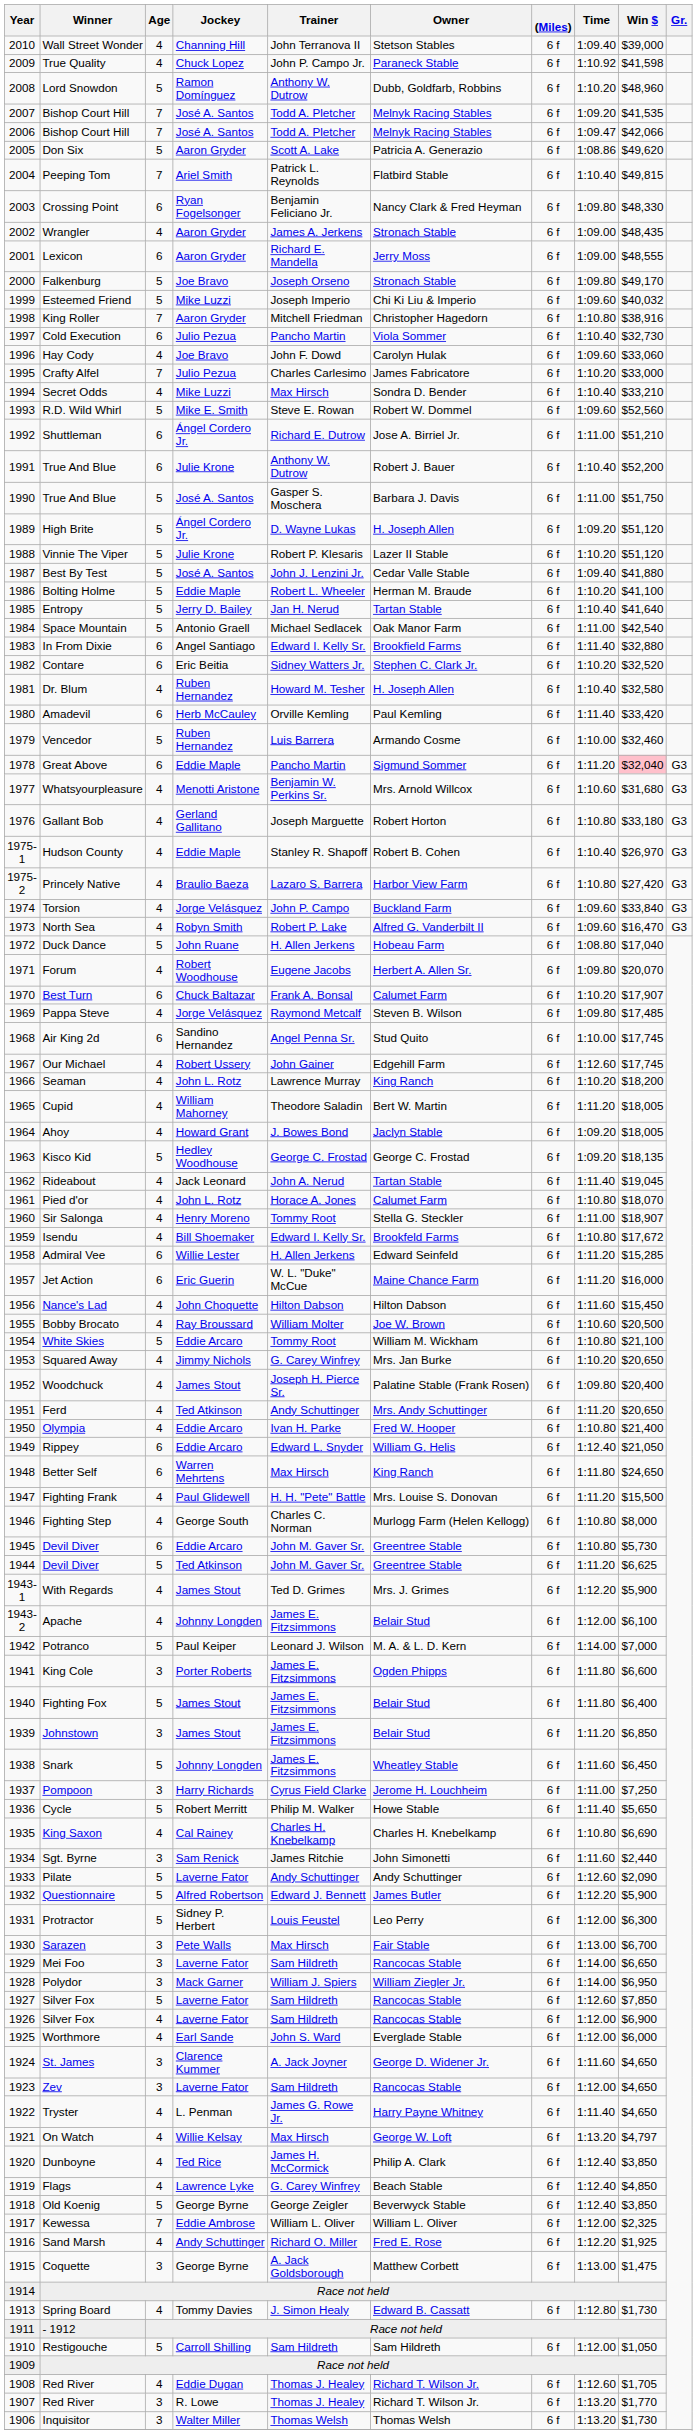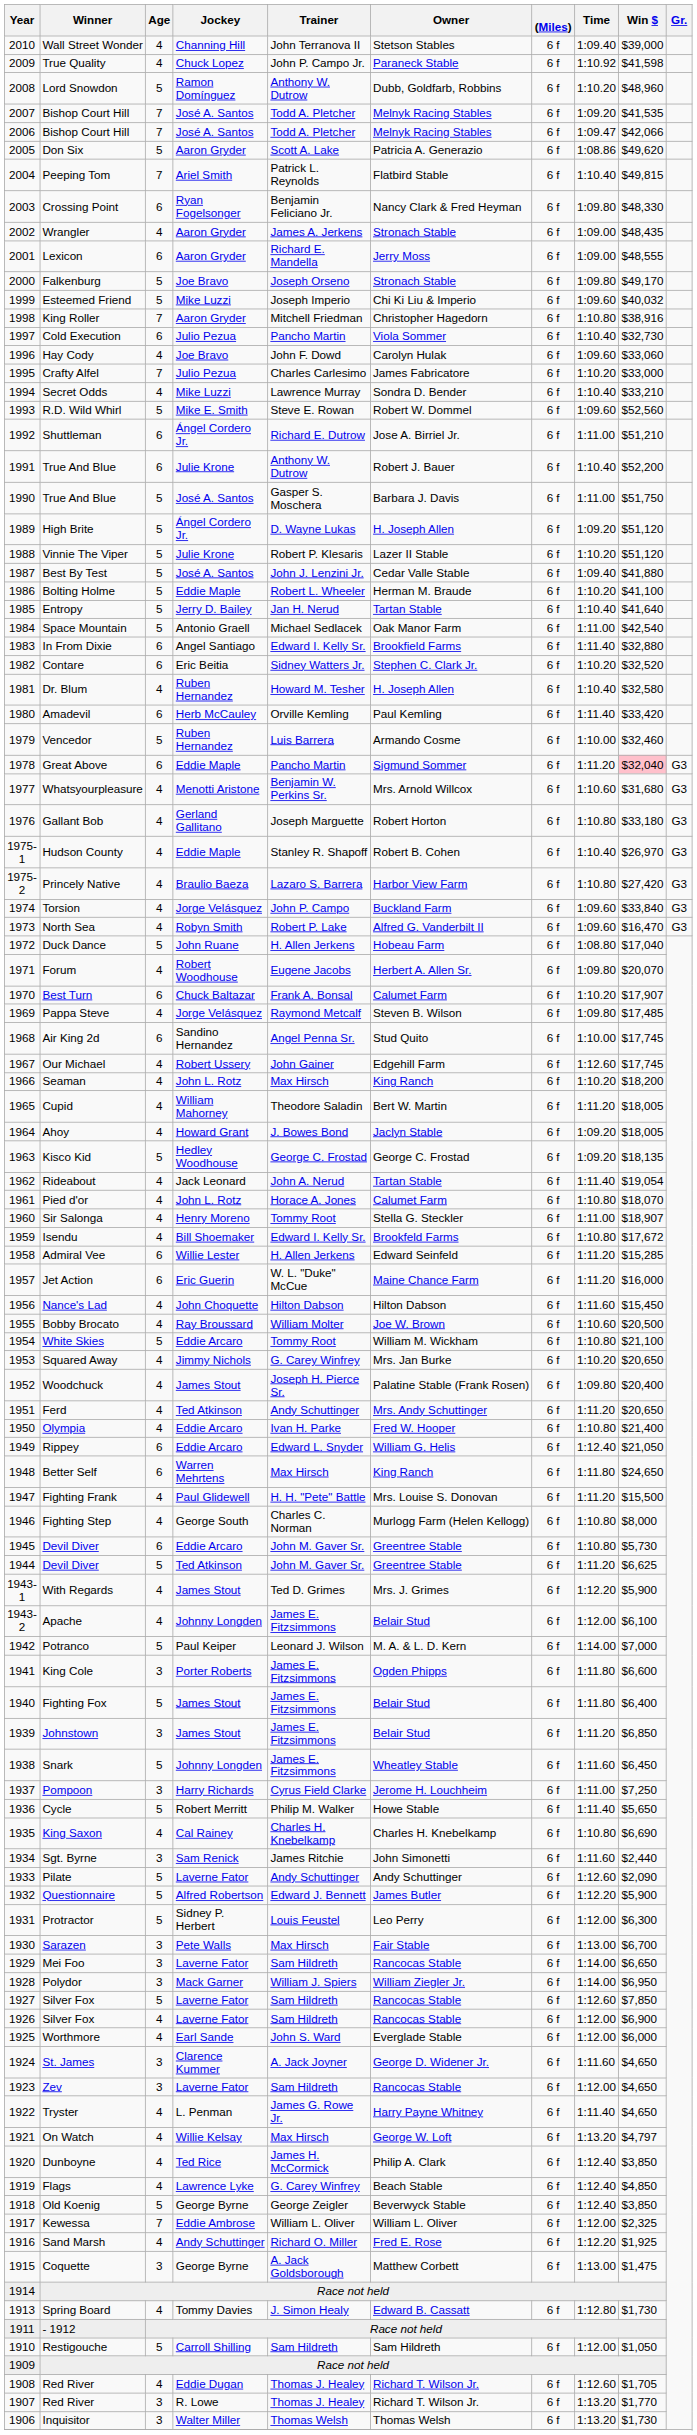Secret Odds | Trainer: Max Hirsch -> Lawrence Murray
Seaman | Trainer: Lawrence Murray -> Max Hirsch
Rideabout | Win $: $19,045 -> $19,054
